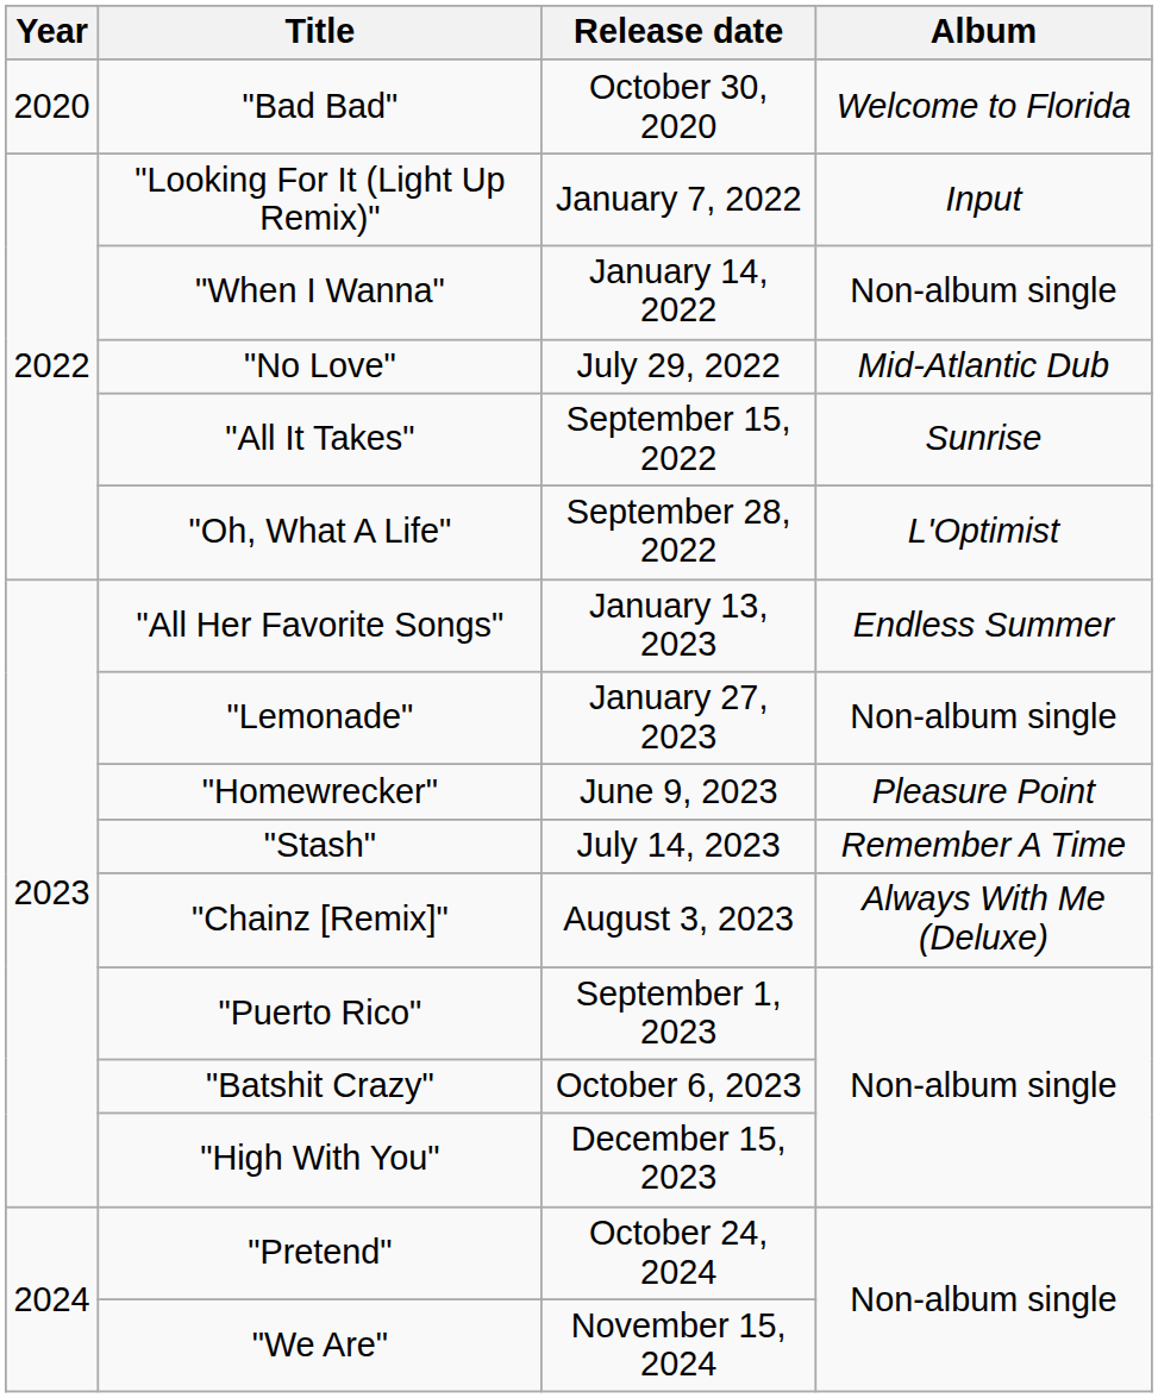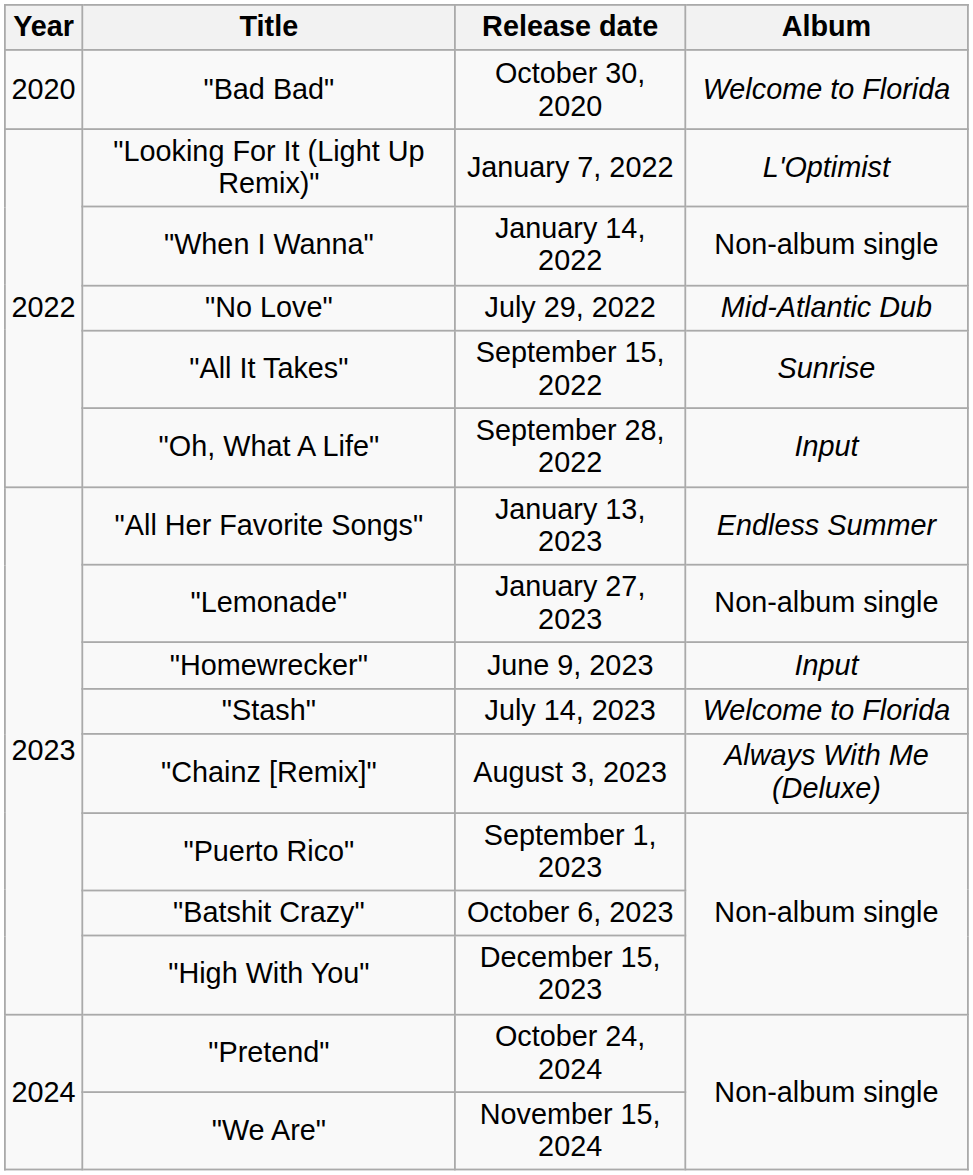"Looking For It (Light Up Remix)" | Album: Input -> L'Optimist
"Oh, What A Life" | Album: L'Optimist -> Input
"Homewrecker" | Album: Pleasure Point -> Input
"Stash" | Album: Remember A Time -> Welcome to Florida
